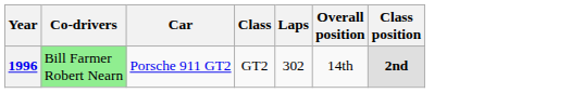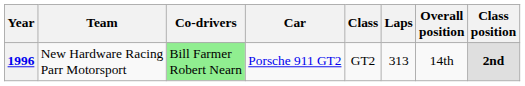+ column: Team | New Hardware Racing Parr Motorsport
1996 | Laps: 302 -> 313
